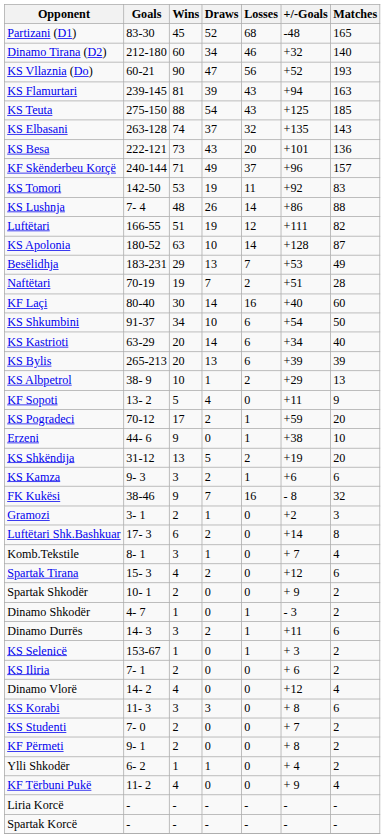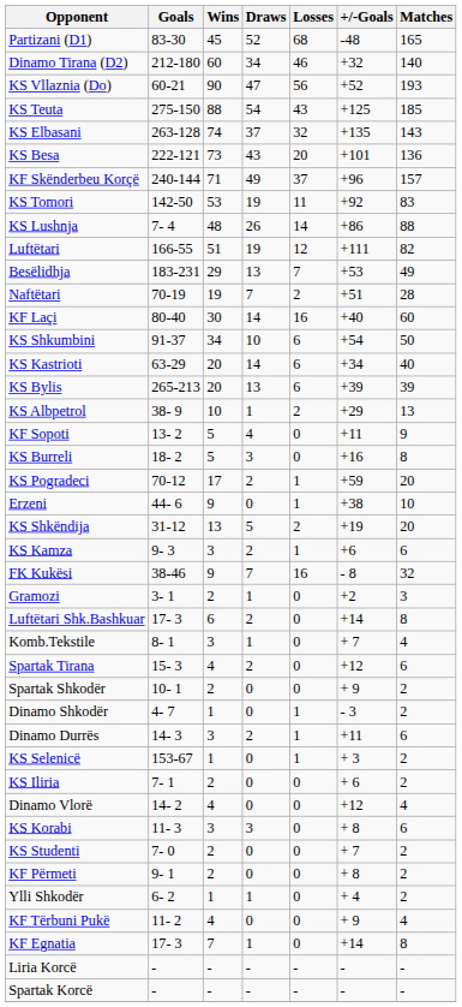- row: KS Flamurtari | 239-145 | 81 | 39 | 43 | +94 | 163
- row: KS Apolonia | 180-52 | 63 | 10 | 14 | +128 | 87
+ row: KS Burreli | 18- 2 | 5 | 3 | 0 | +16 | 8
+ row: KF Egnatia | 17- 3 | 7 | 1 | 0 | +14 | 8
